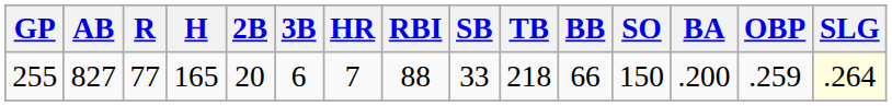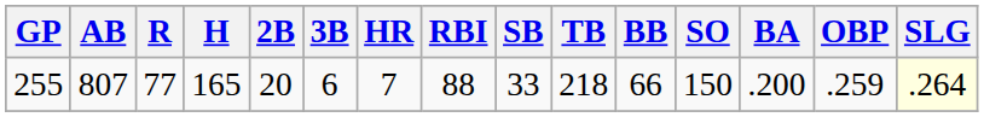255 | AB: 827 -> 807
